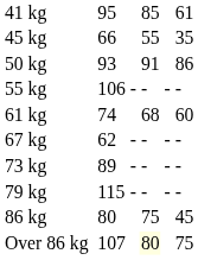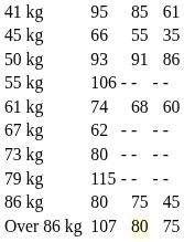73 kg | column 3: 89 -> 80
